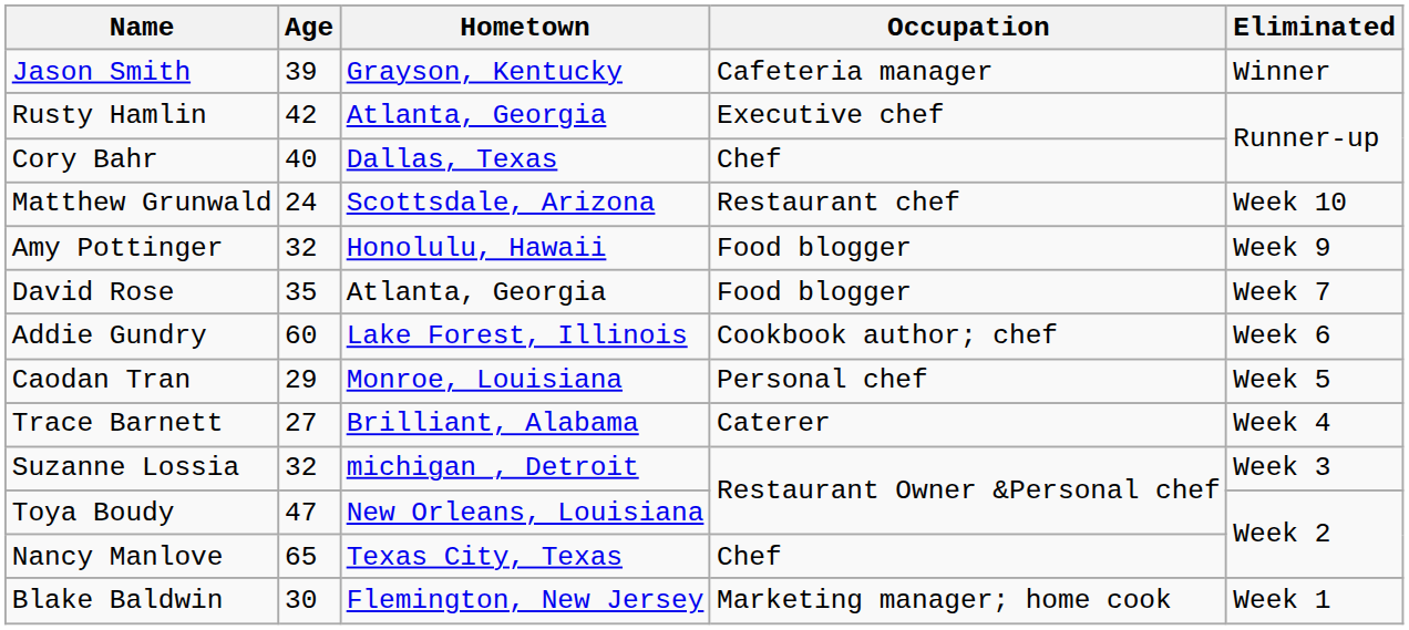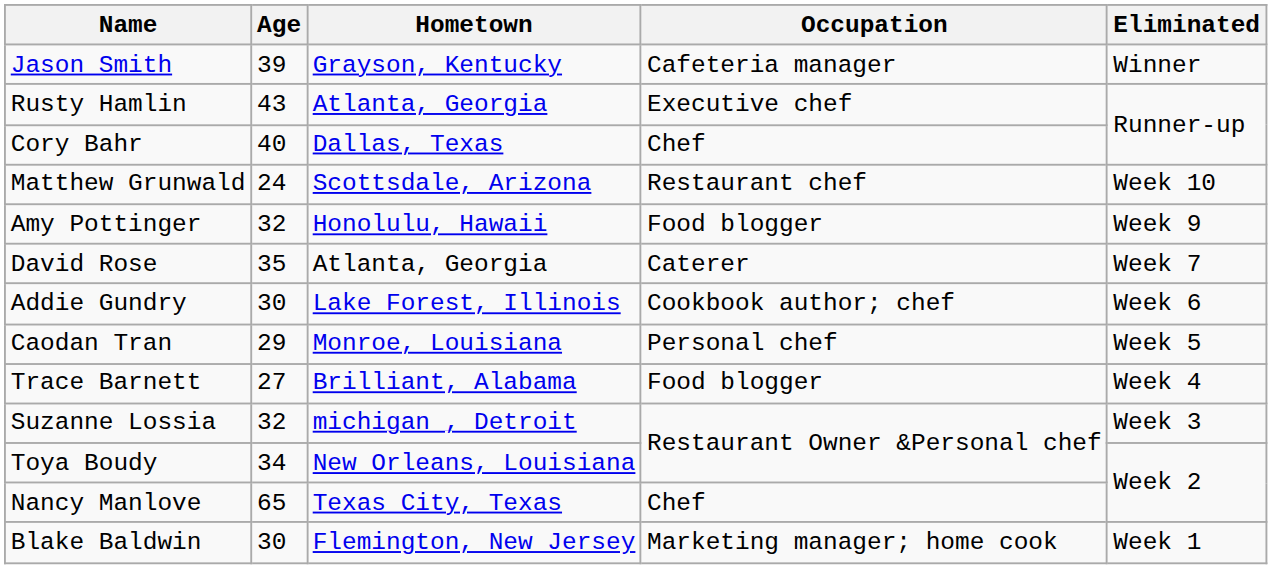Rusty Hamlin | Age: 42 -> 43
David Rose | Occupation: Food blogger -> Caterer
Addie Gundry | Age: 60 -> 30
Trace Barnett | Occupation: Caterer -> Food blogger
Toya Boudy | Age: 47 -> 34
